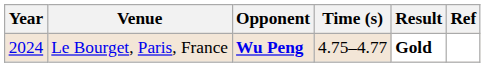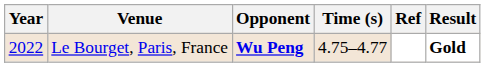columns swapped: Result <-> Ref
Le Bourget, Paris, France | Year: 2024 -> 2022
